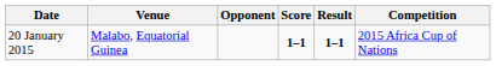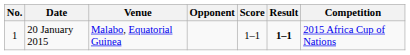+ column: No. | 1
20 January 2015 | Score: bold -> normal
